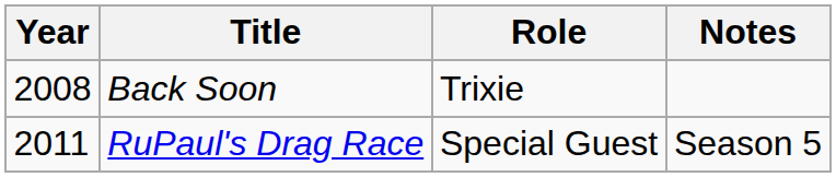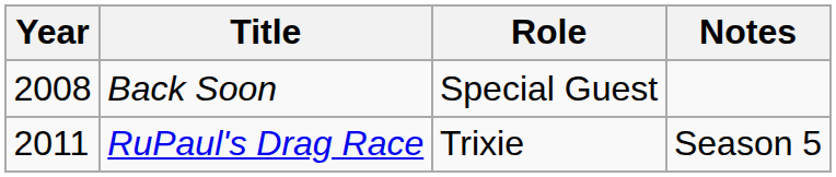Back Soon | Role: Trixie -> Special Guest
RuPaul's Drag Race | Role: Special Guest -> Trixie
